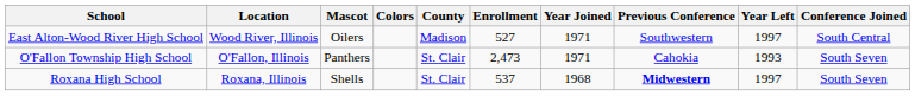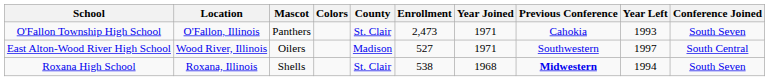rows swapped: East Alton-Wood River High School <-> O'Fallon Township High School
Roxana High School | Enrollment: 537 -> 538
Roxana High School | Year Left: 1997 -> 1994
